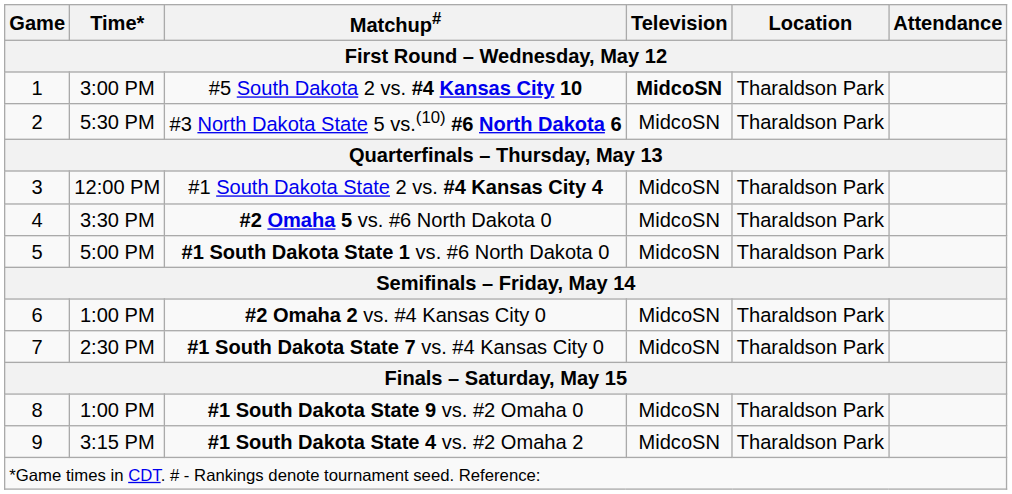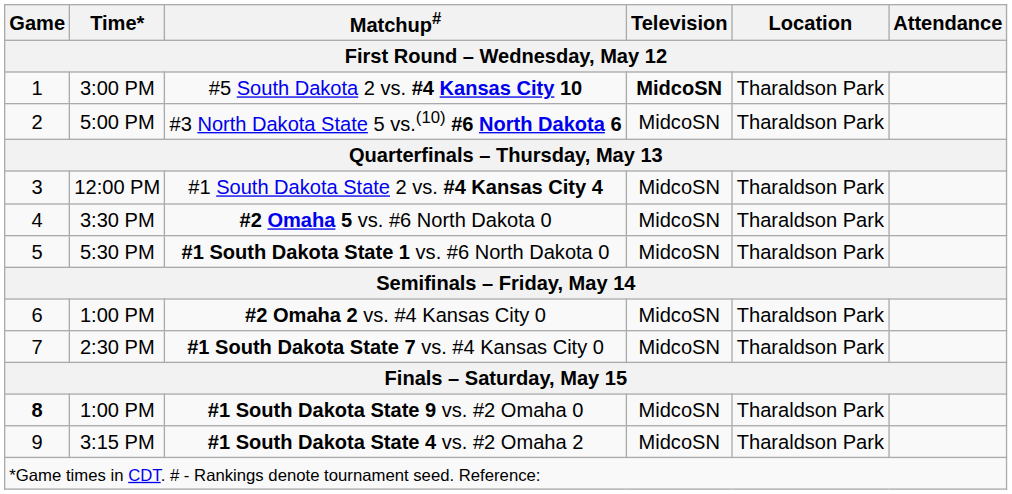#3 North Dakota State 5 vs.(10) #6 North Dakota 6 | Time*: 5:30 PM -> 5:00 PM
#1 South Dakota State 1 vs. #6 North Dakota 0 | Time*: 5:00 PM -> 5:30 PM
#1 South Dakota State 9 vs. #2 Omaha 0 | Game: normal -> bold
